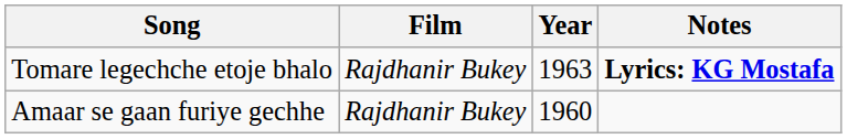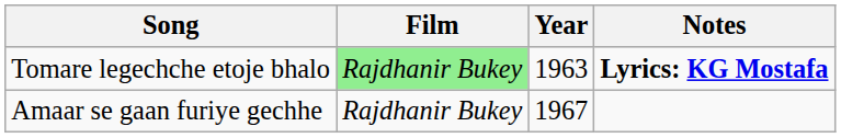Tomare legechche etoje bhalo | Film: no background -> lightgreen background
Amaar se gaan furiye gechhe | Year: 1960 -> 1967
